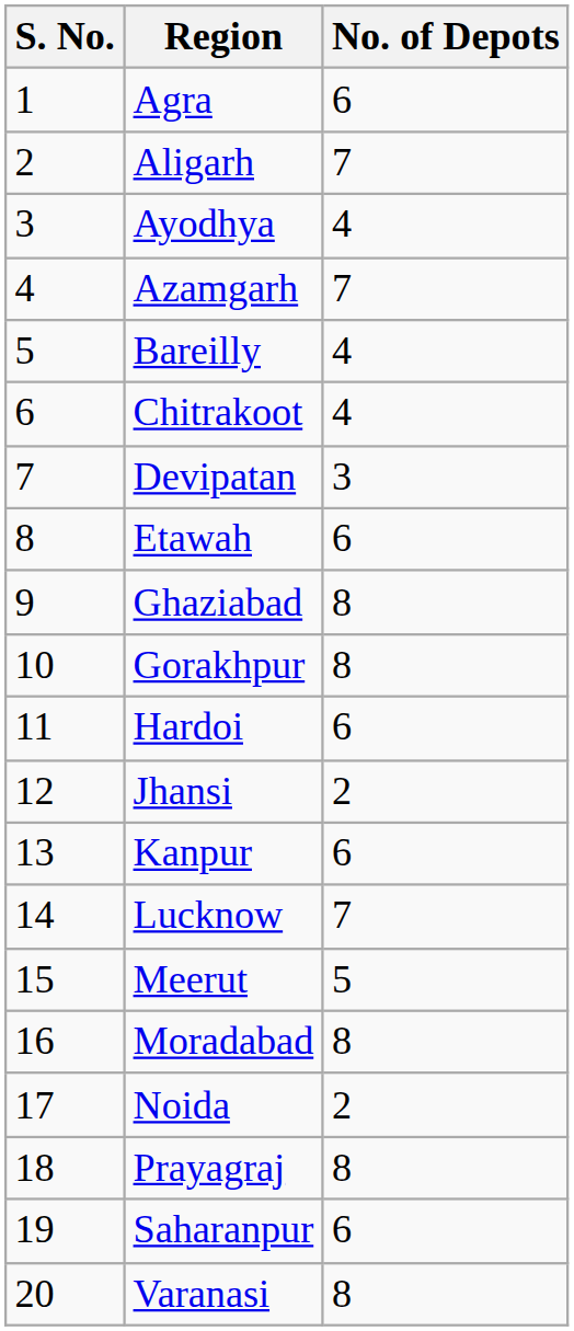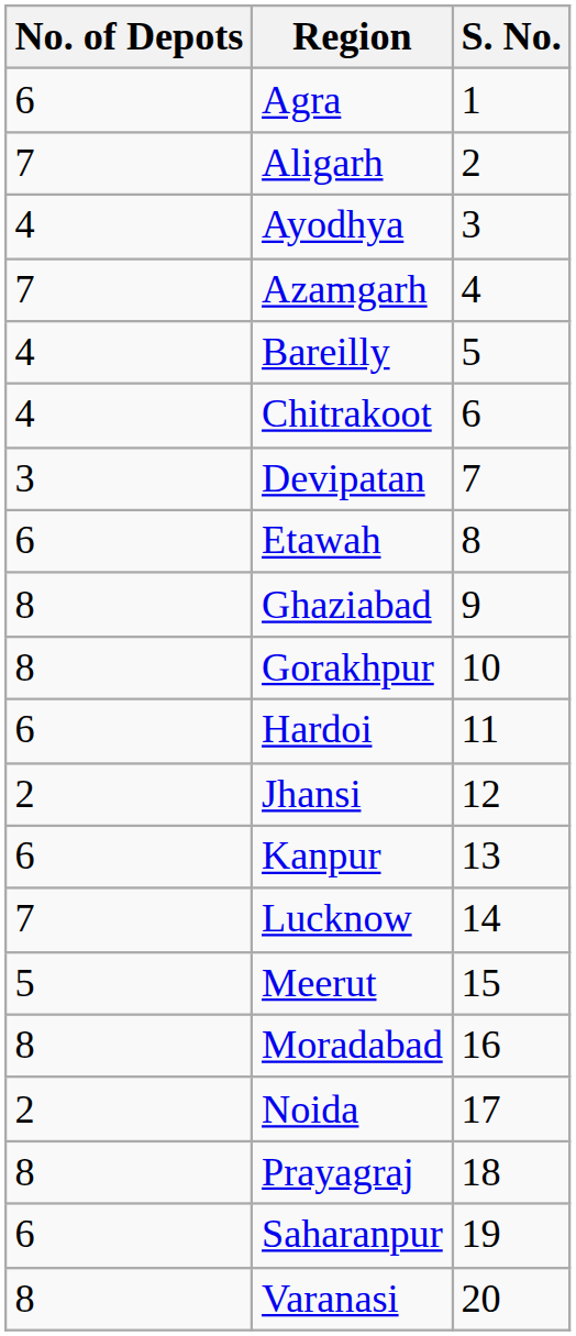columns swapped: S. No. <-> No. of Depots
